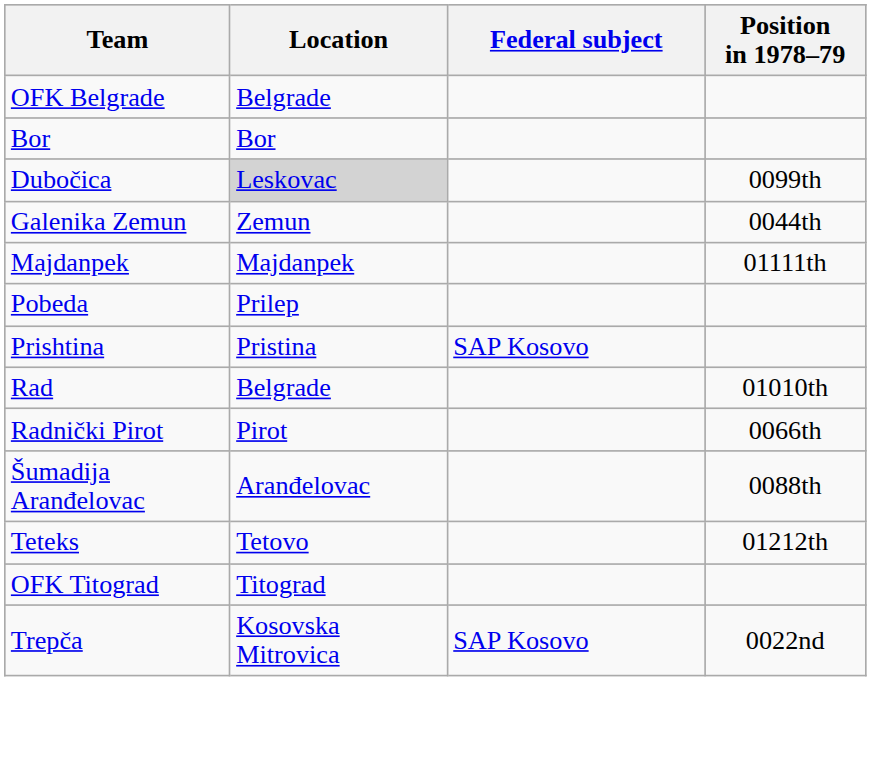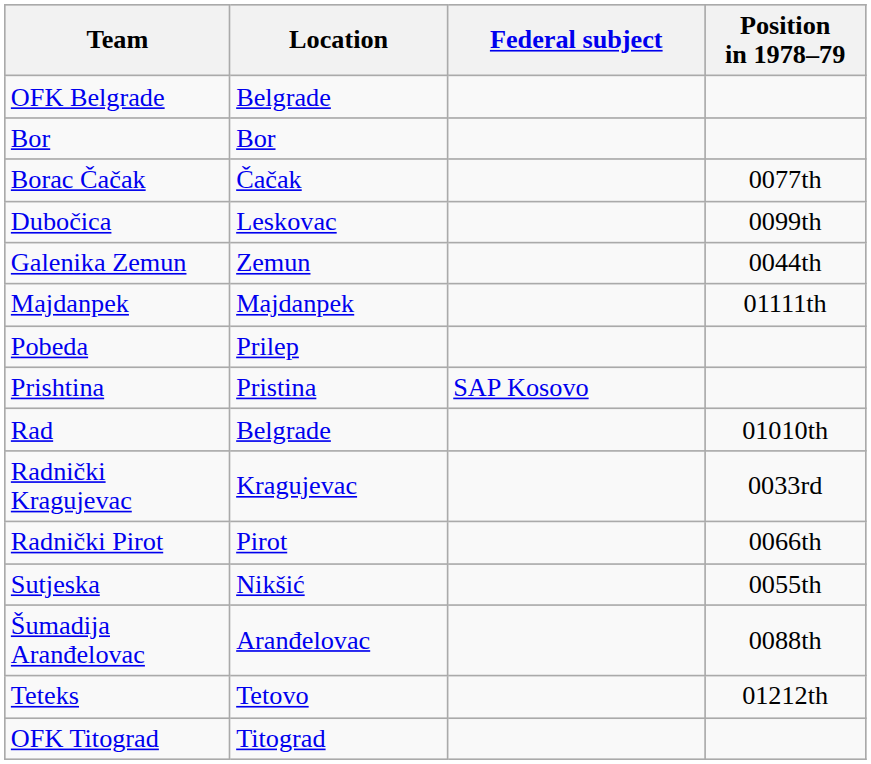+ row: Borac Čačak | Čačak | 0077th
Dubočica | Location: lightgrey background -> no background
+ row: Radnički Kragujevac | Kragujevac | 0033rd
+ row: Sutjeska | Nikšić | 0055th
- row: Trepča | Kosovska Mitrovica | SAP Kosovo | 0022nd
